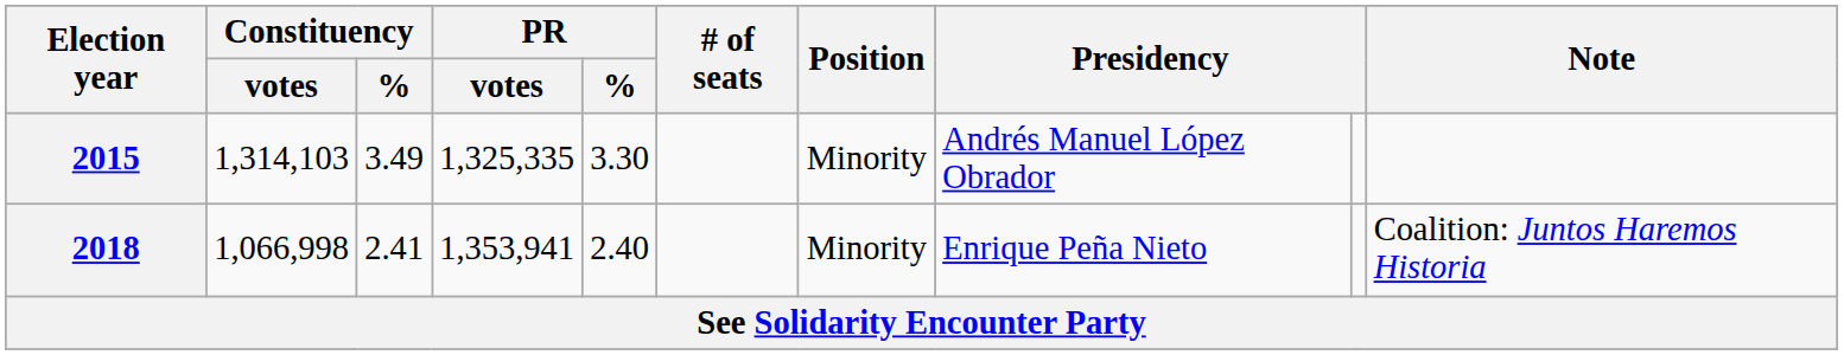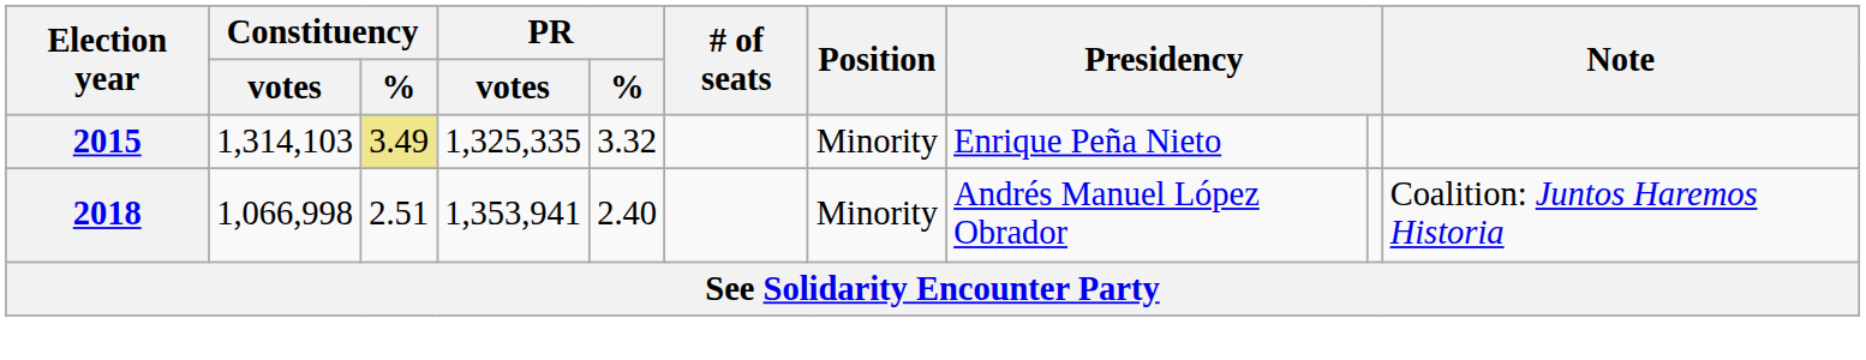2015 | Constituency / %: no background -> khaki background
2015 | PR / %: 3.30 -> 3.32
2015 | column 8: Andrés Manuel López Obrador -> Enrique Peña Nieto
2018 | Constituency / %: 2.41 -> 2.51
2018 | column 8: Enrique Peña Nieto -> Andrés Manuel López Obrador
